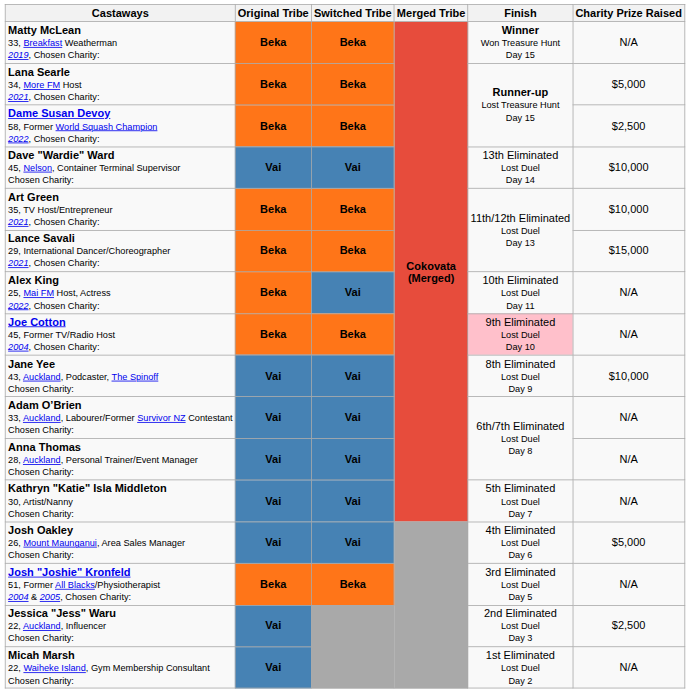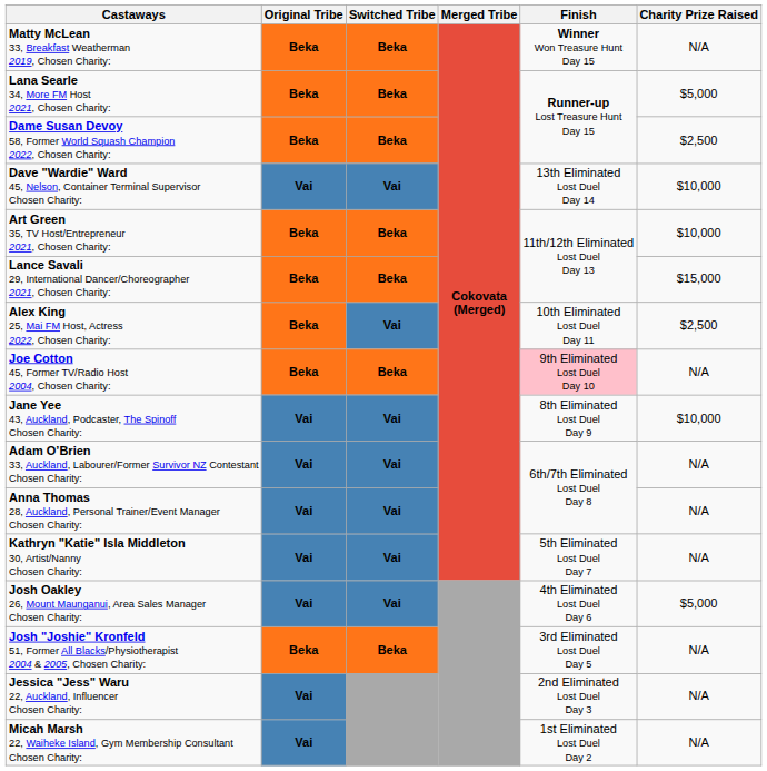Alex King 25, Mai FM Host, Actress 2022, Chosen Charity: | Charity Prize Raised: N/A -> $2,500
Jessica "Jess" Waru 22, Auckland, Influencer Chosen Charity: | Charity Prize Raised: $2,500 -> N/A
